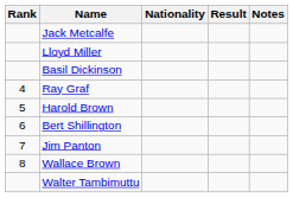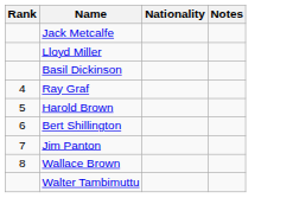- column: Result
